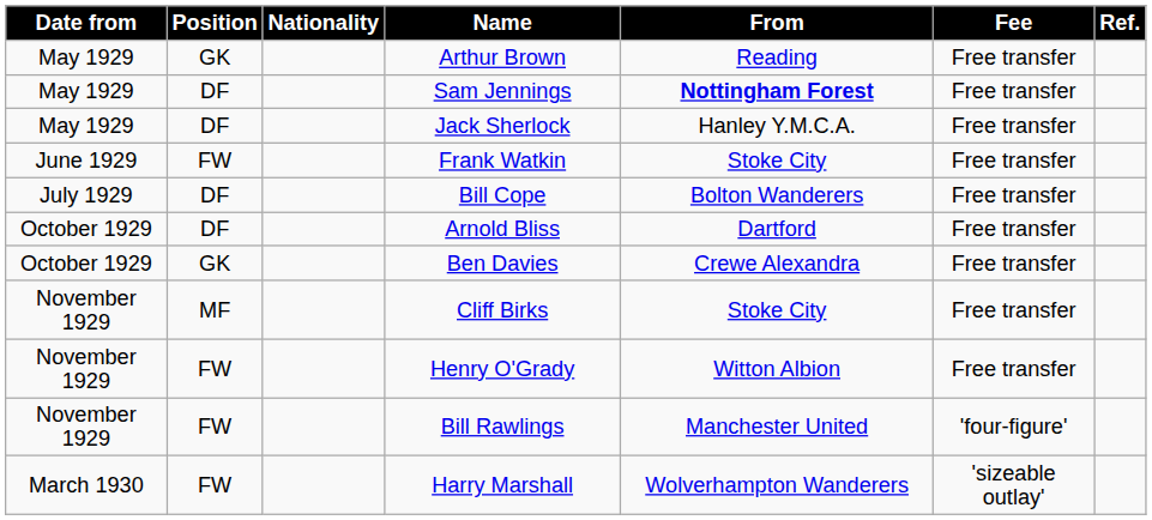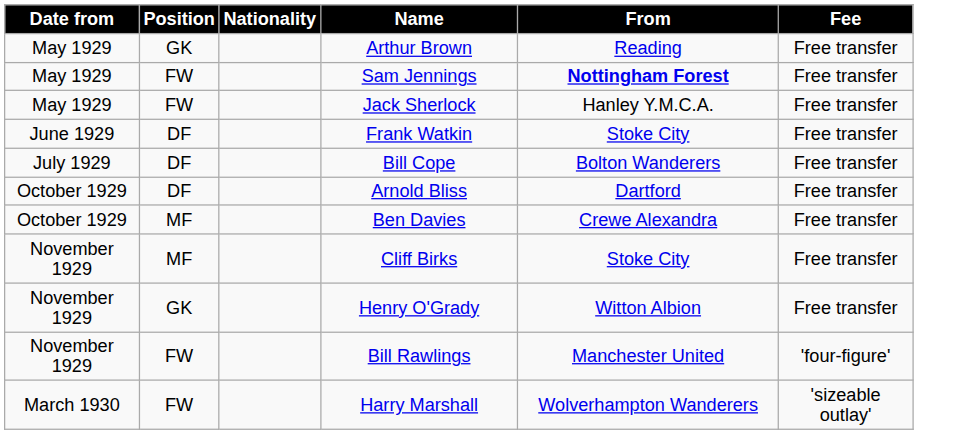- column: Ref.
Sam Jennings | Position: DF -> FW
Jack Sherlock | Position: DF -> FW
Frank Watkin | Position: FW -> DF
Ben Davies | Position: GK -> MF
Henry O'Grady | Position: FW -> GK
